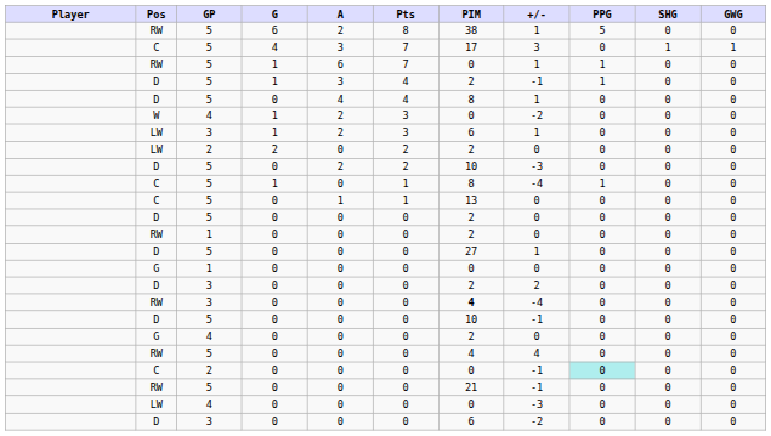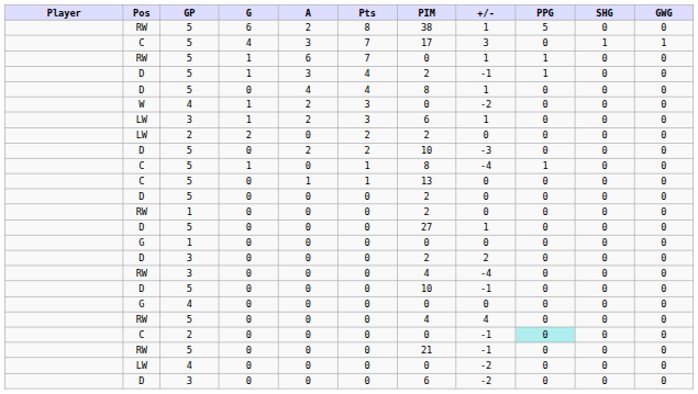RW / 3 | PIM: bold -> normal
G / 4 | PIM: 2 -> 0
LW / 4 | +/-: -3 -> -2
